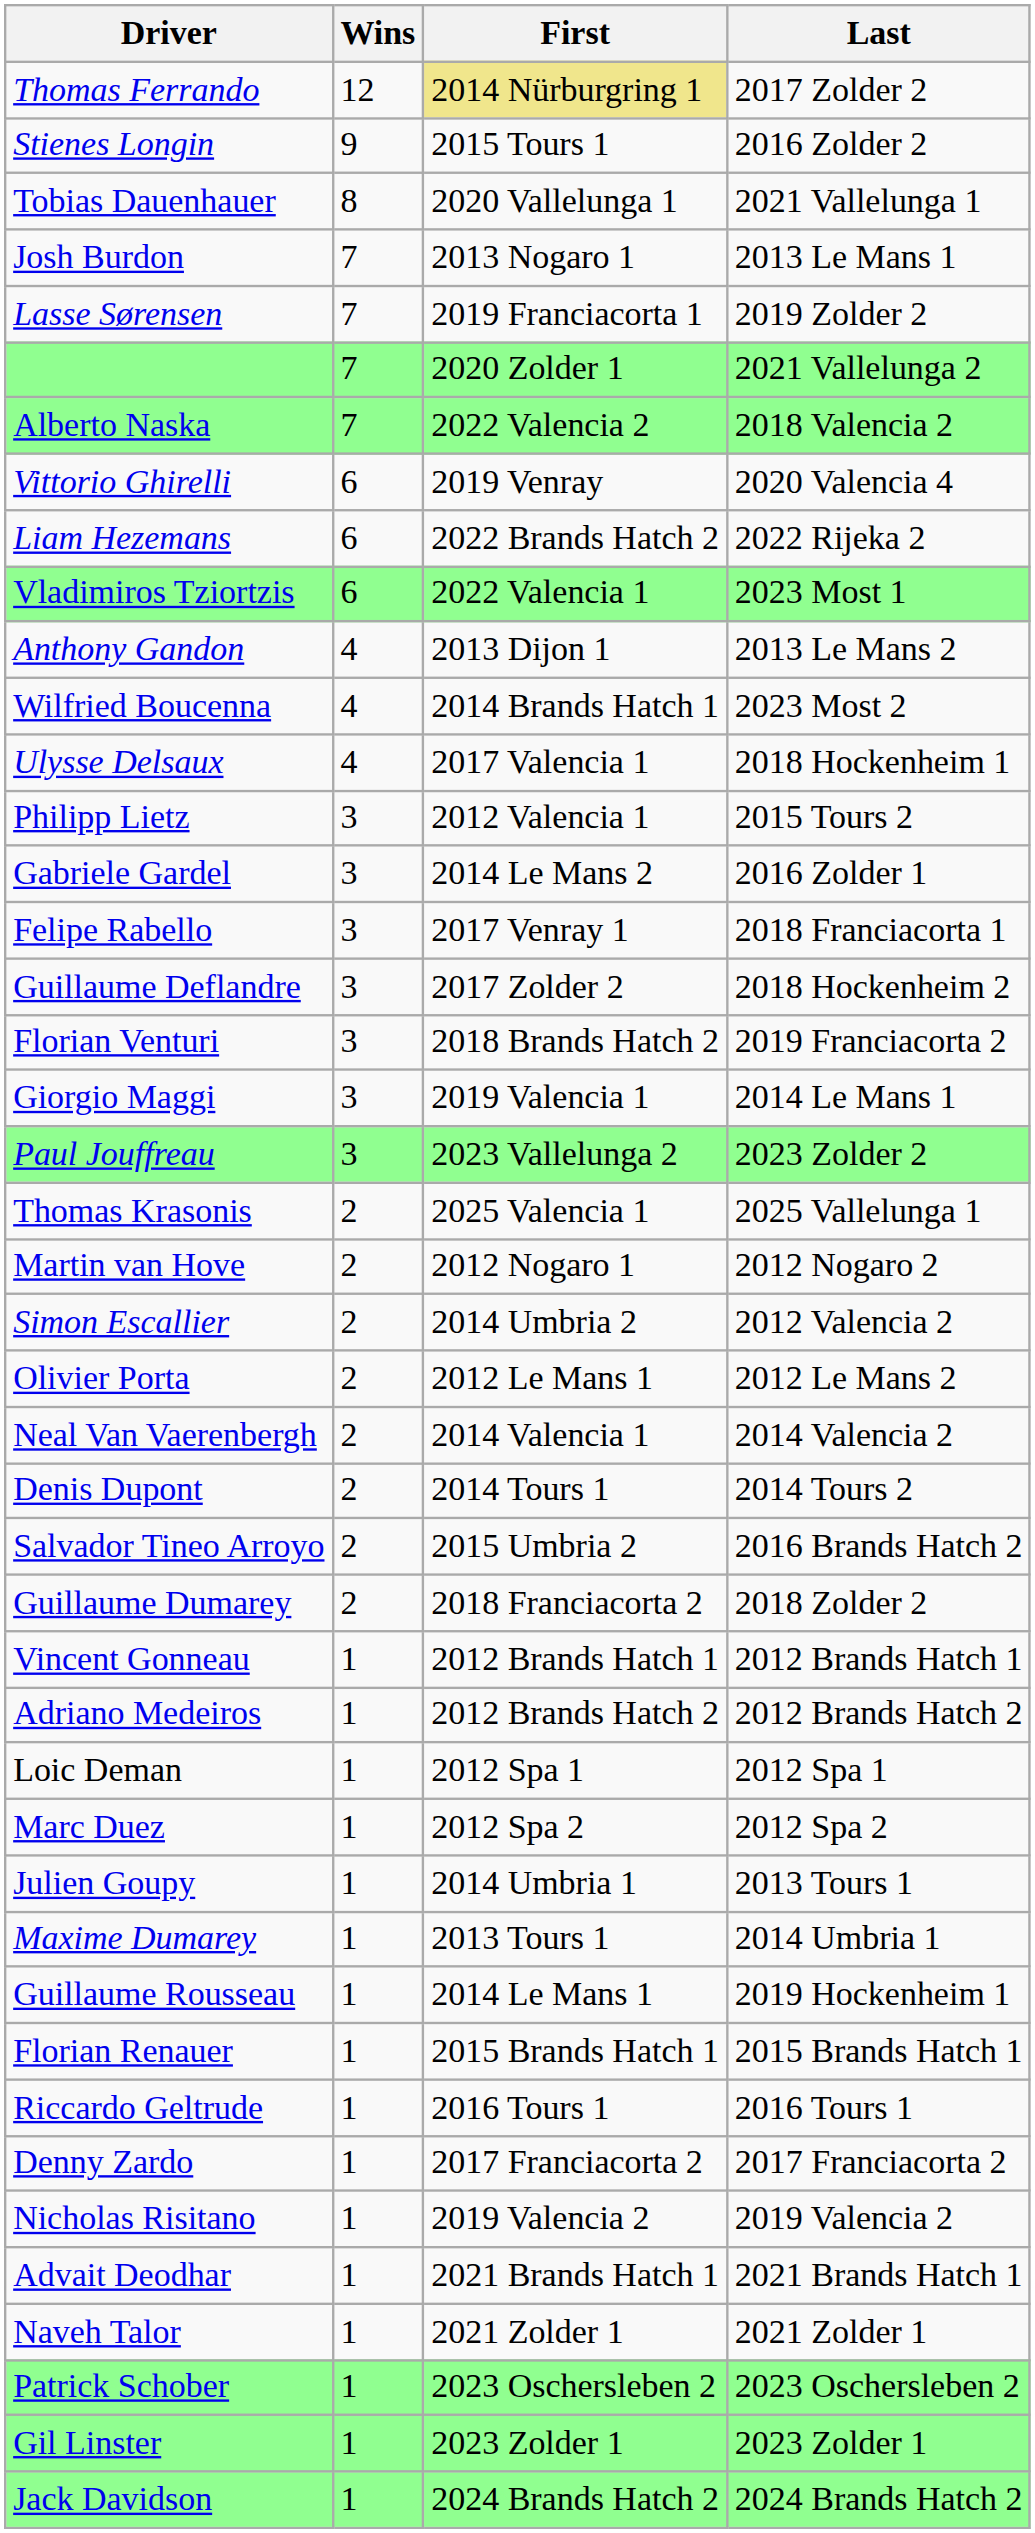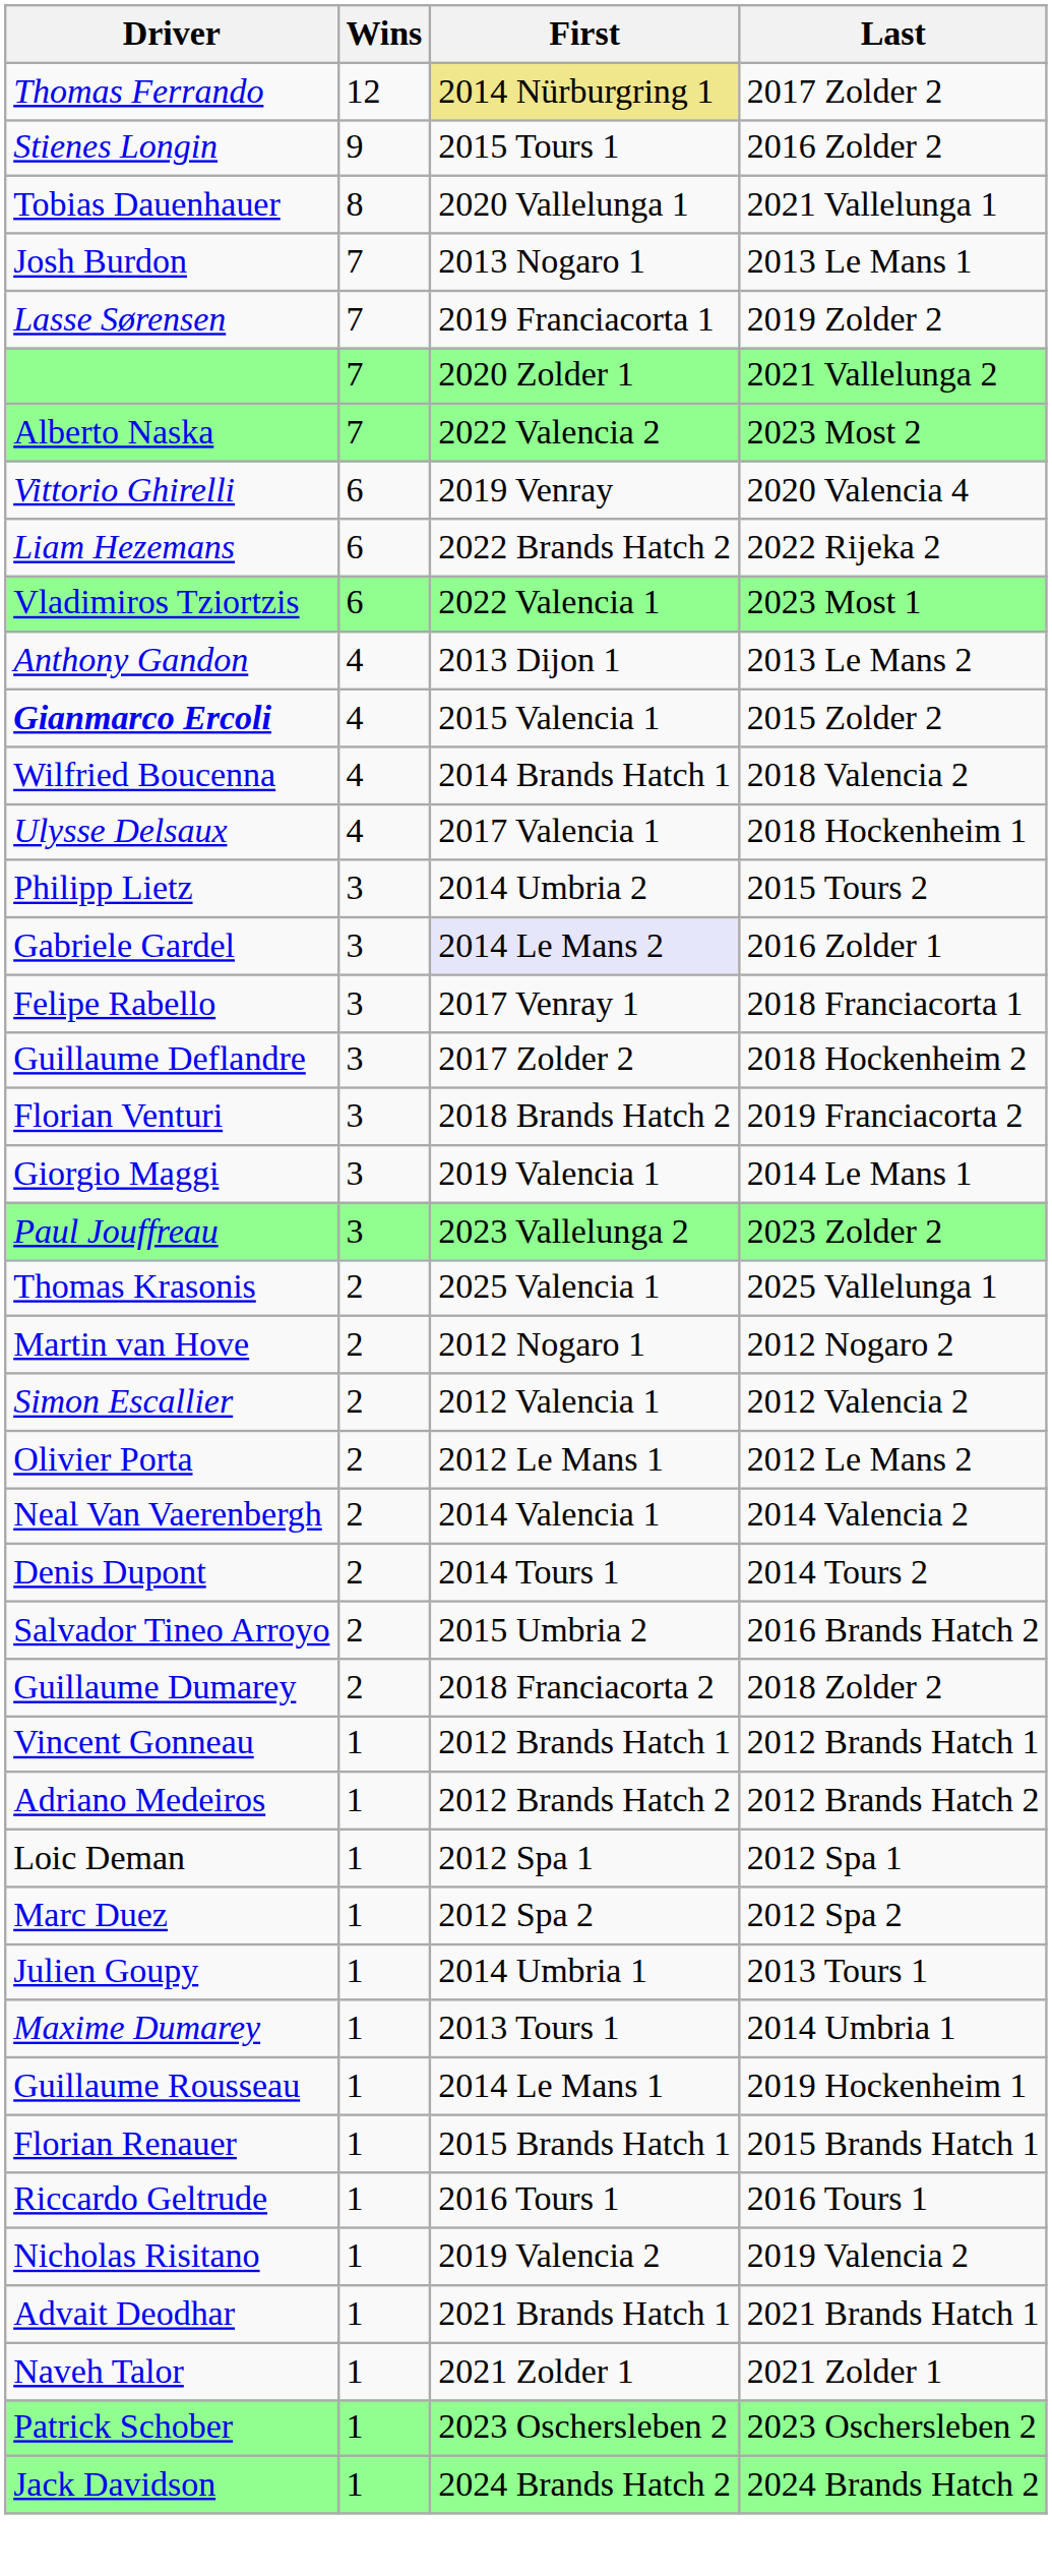Alberto Naska | Last: 2018 Valencia 2 -> 2023 Most 2
+ row: Gianmarco Ercoli | 4 | 2015 Valencia 1 | 2015 Zolder 2
Wilfried Boucenna | Last: 2023 Most 2 -> 2018 Valencia 2
Philipp Lietz | First: 2012 Valencia 1 -> 2014 Umbria 2
Gabriele Gardel | First: no background -> lavender background
Simon Escallier | First: 2014 Umbria 2 -> 2012 Valencia 1
- row: Denny Zardo | 1 | 2017 Franciacorta 2 | 2017 Franciacorta 2
- row: Gil Linster | 1 | 2023 Zolder 1 | 2023 Zolder 1
